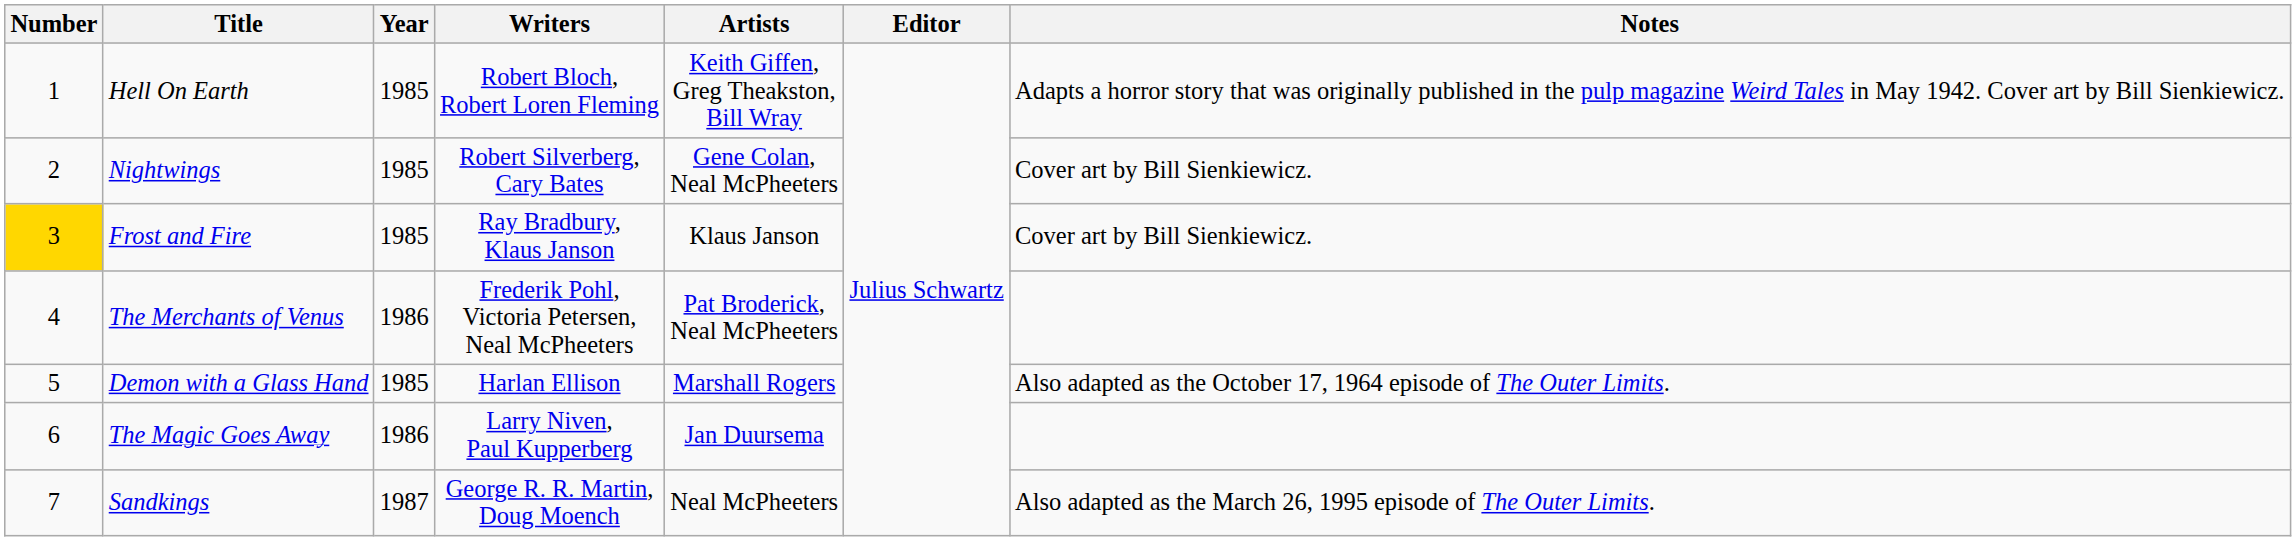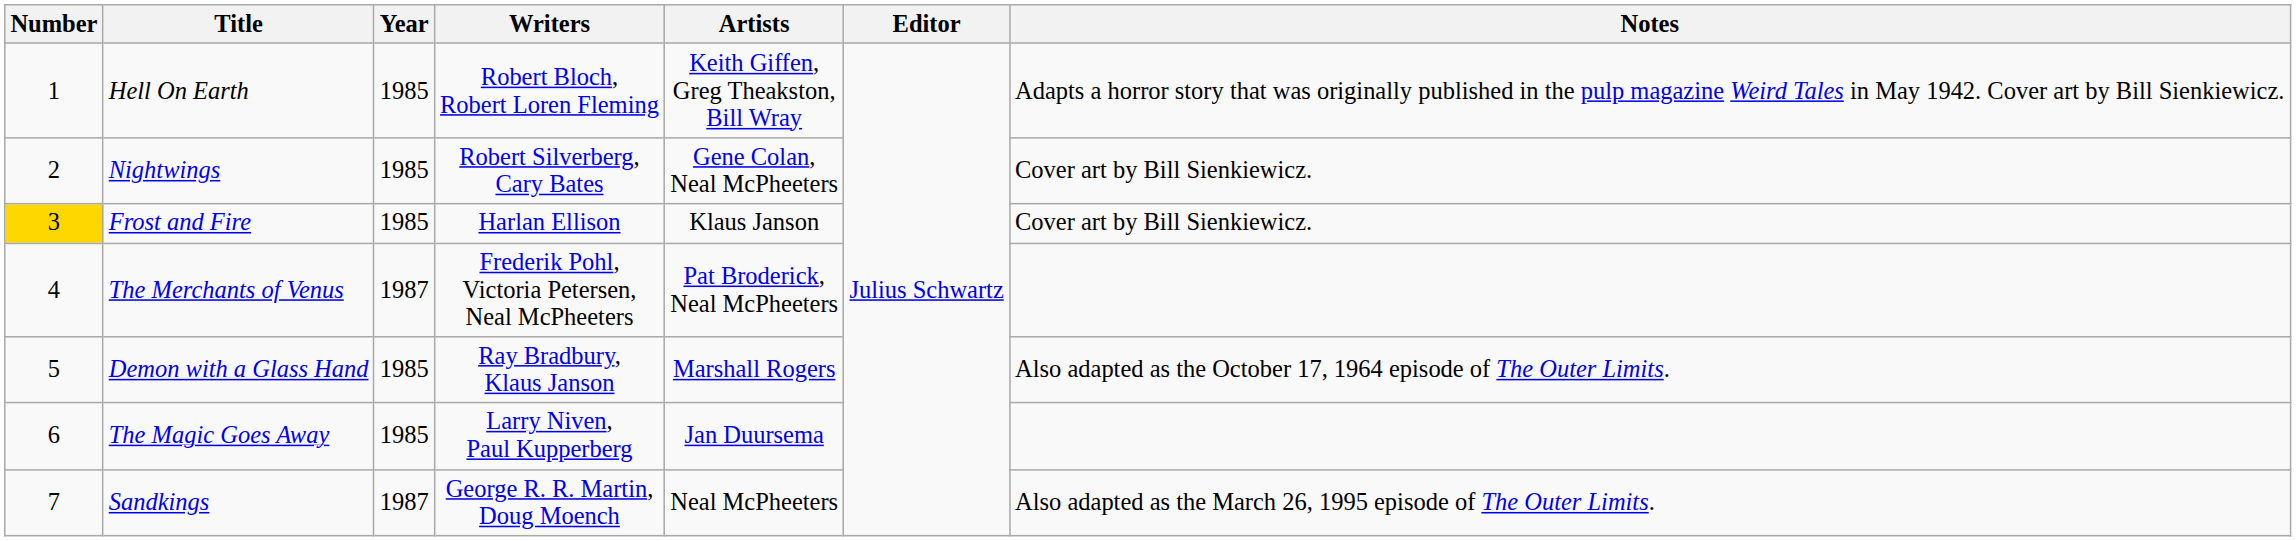Frost and Fire | Writers: Ray Bradbury, Klaus Janson -> Harlan Ellison
The Merchants of Venus | Year: 1986 -> 1987
Demon with a Glass Hand | Writers: Harlan Ellison -> Ray Bradbury, Klaus Janson
The Magic Goes Away | Year: 1986 -> 1985
